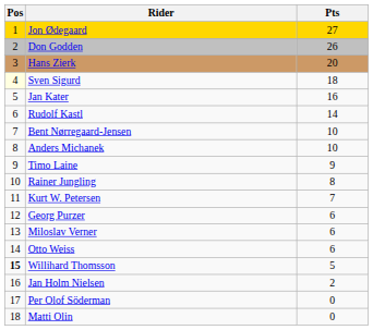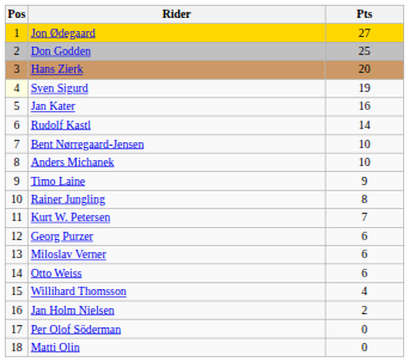Don Godden | Pts: 26 -> 25
Sven Sigurd | Pts: 18 -> 19
Willihard Thomsson | Pos: bold -> normal
Willihard Thomsson | Pts: 5 -> 4
